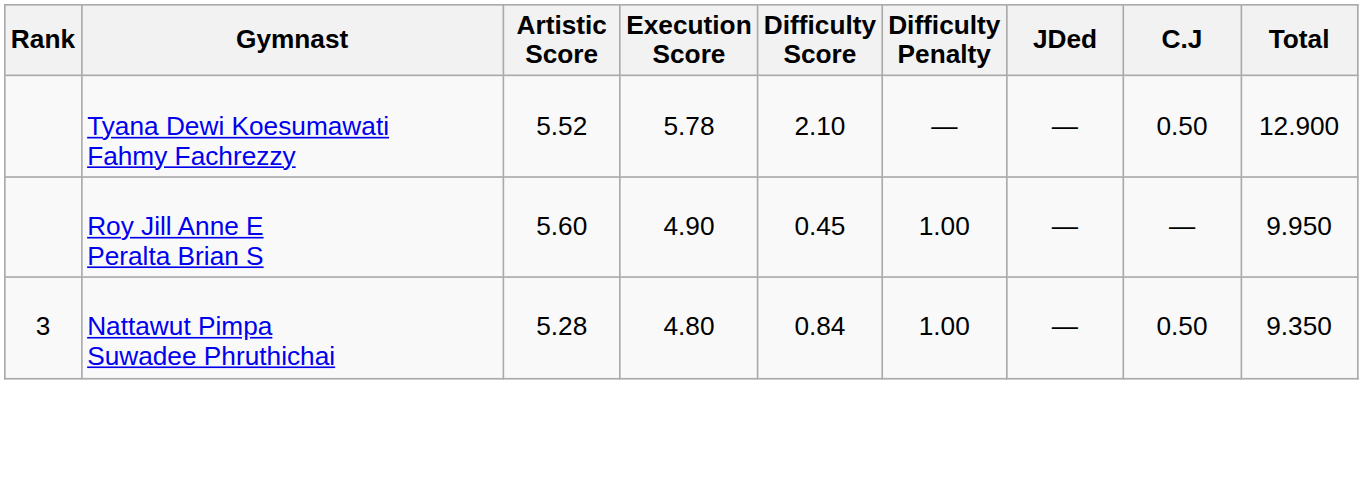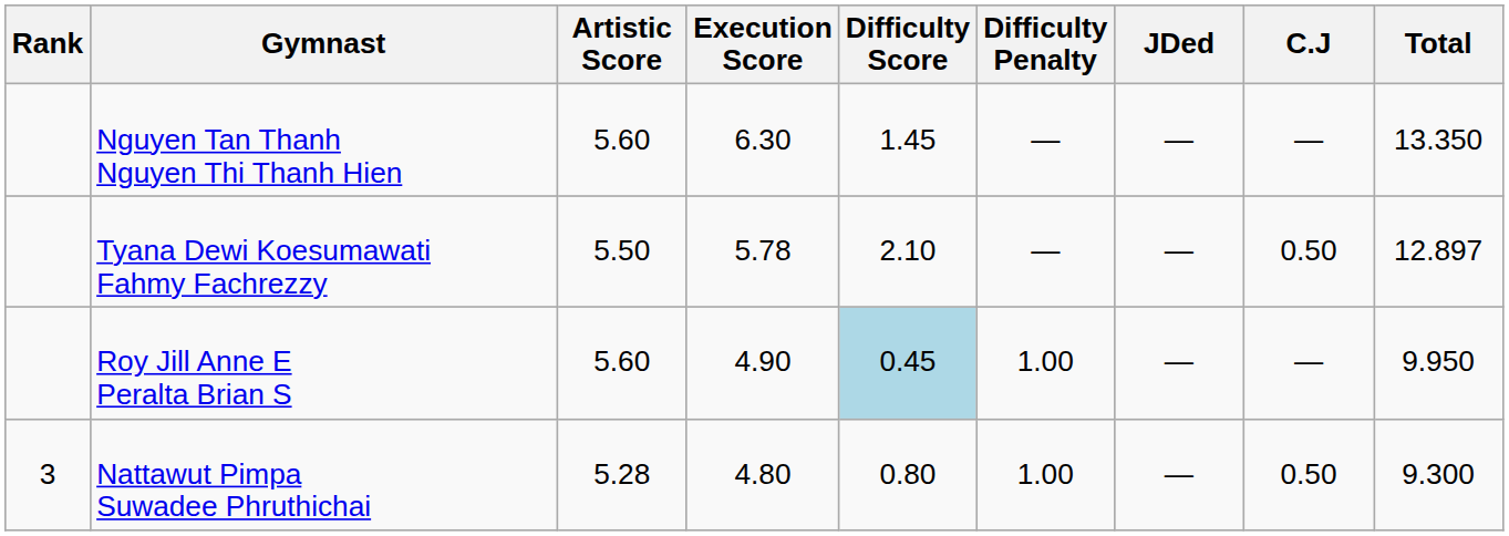+ row: Nguyen Tan Thanh Nguyen Thi Thanh Hien | 5.60 | 6.30 | 1.45 | — | — | — | 13.350
Tyana Dewi Koesumawati Fahmy Fachrezzy | Artistic Score: 5.52 -> 5.50
Tyana Dewi Koesumawati Fahmy Fachrezzy | Total: 12.900 -> 12.897
Roy Jill Anne E Peralta Brian S | Difficulty Score: no background -> lightblue background
Nattawut Pimpa Suwadee Phruthichai | Difficulty Score: 0.84 -> 0.80
Nattawut Pimpa Suwadee Phruthichai | Total: 9.350 -> 9.300
